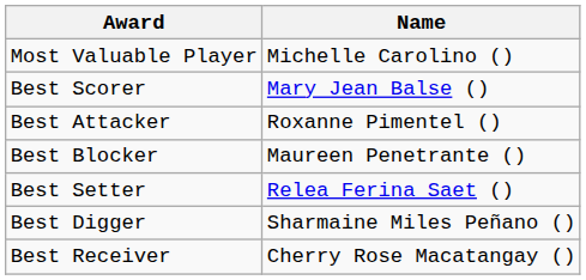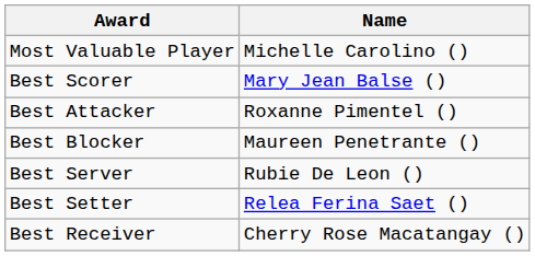+ row: Best Server | Rubie De Leon ()
- row: Best Digger | Sharmaine Miles Peñano ()
